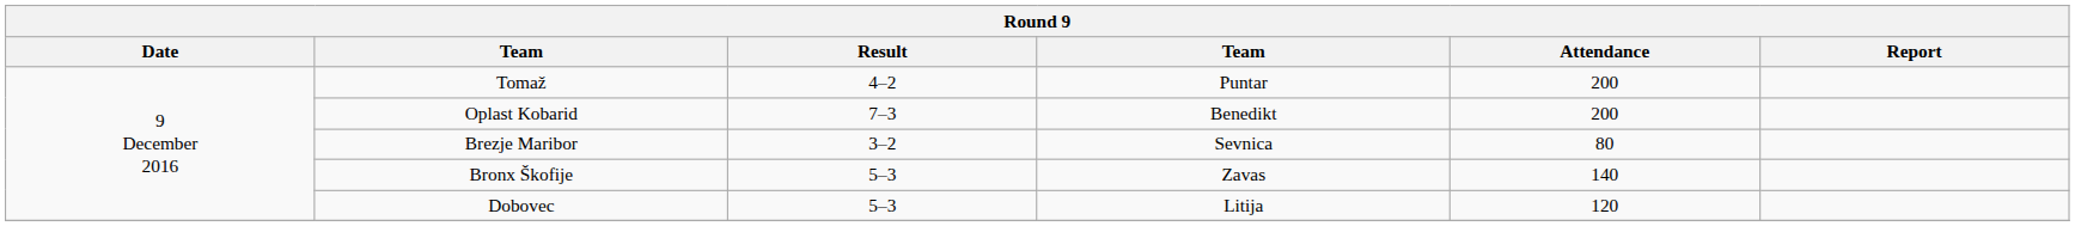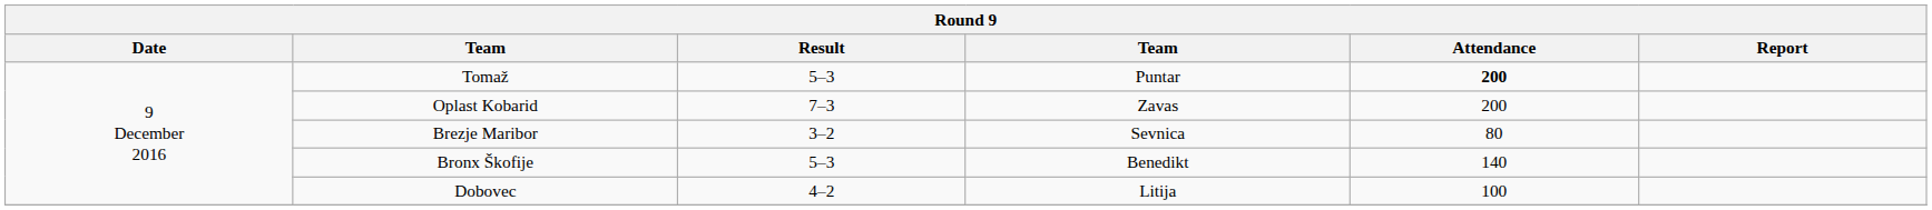Tomaž | Result: 4–2 -> 5–3
Tomaž | Attendance: normal -> bold
Oplast Kobarid | column 4: Benedikt -> Zavas
Bronx Škofije | column 4: Zavas -> Benedikt
Dobovec | Result: 5–3 -> 4–2
Dobovec | Attendance: 120 -> 100
